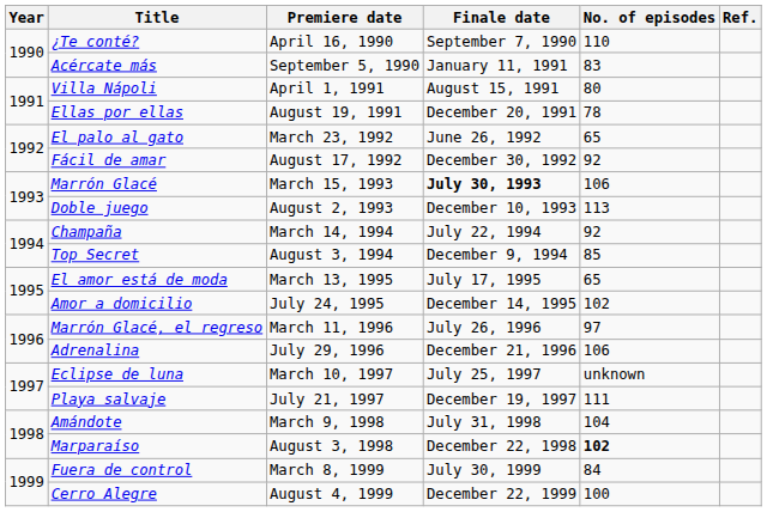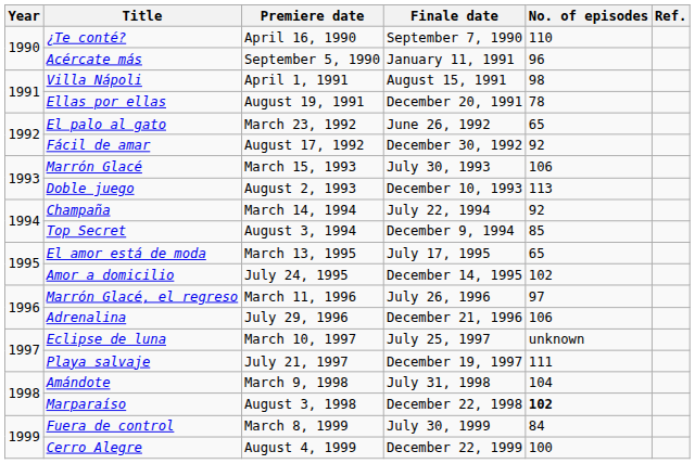Acércate más | No. of episodes: 83 -> 96
Villa Nápoli | No. of episodes: 80 -> 98
Marrón Glacé | Finale date: bold -> normal
